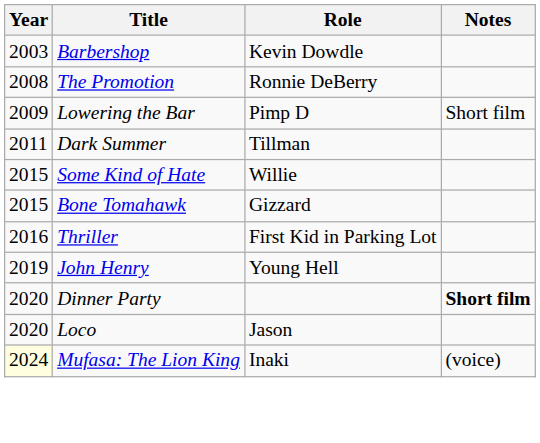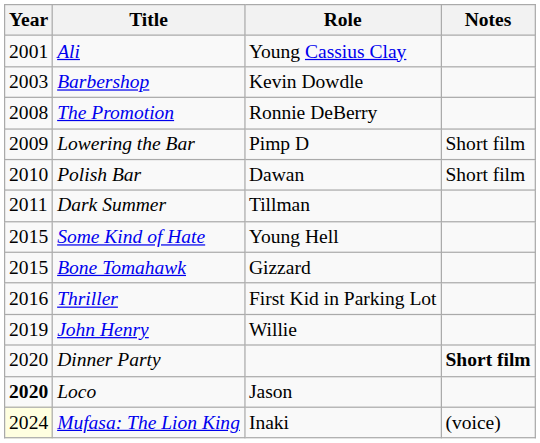+ row: 2001 | Ali | Young Cassius Clay
+ row: 2010 | Polish Bar | Dawan | Short film
Some Kind of Hate | Role: Willie -> Young Hell
John Henry | Role: Young Hell -> Willie
Loco | Year: normal -> bold
